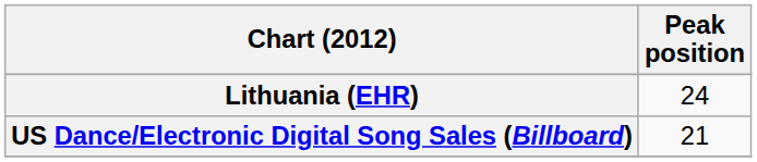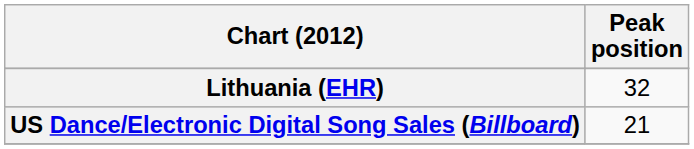Lithuania (EHR) | Peak position: 24 -> 32
